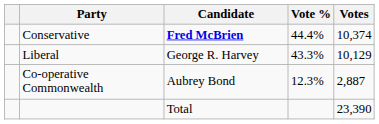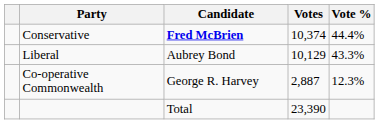columns swapped: Votes <-> Vote %
Liberal | Candidate: George R. Harvey -> Aubrey Bond
Co-operative Commonwealth | Candidate: Aubrey Bond -> George R. Harvey
